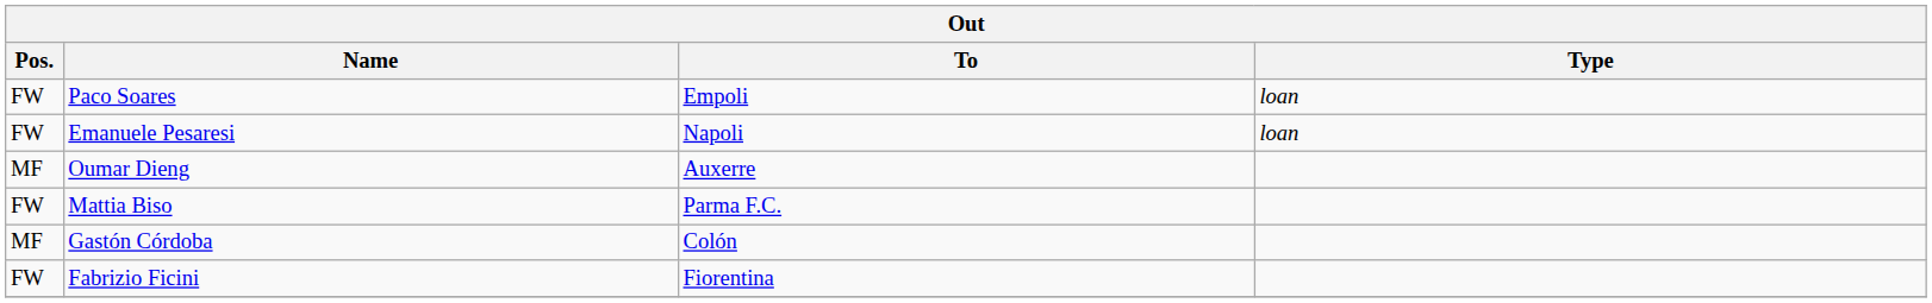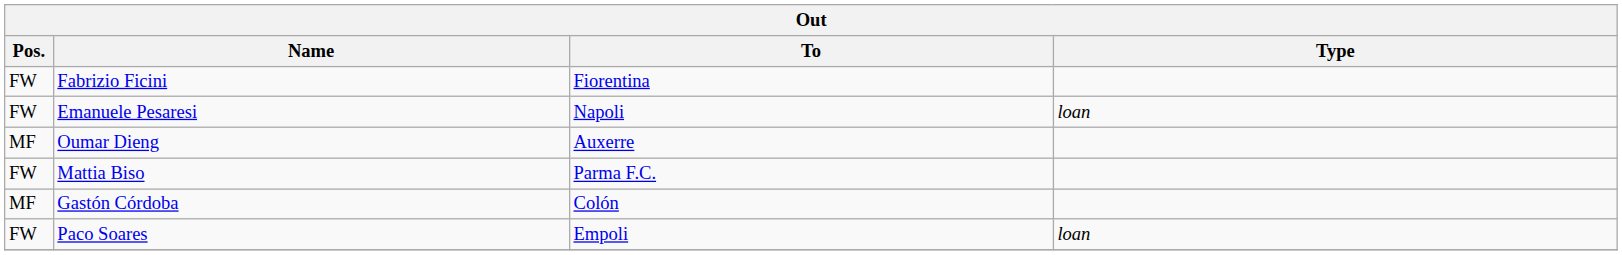rows swapped: Paco Soares <-> Fabrizio Ficini
